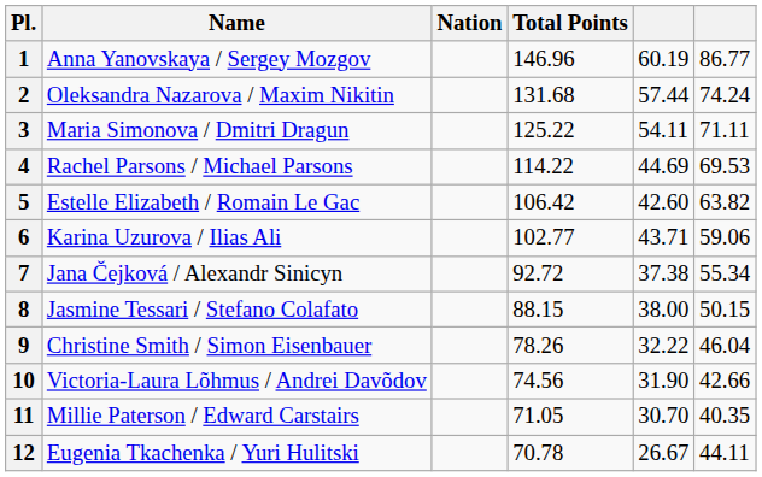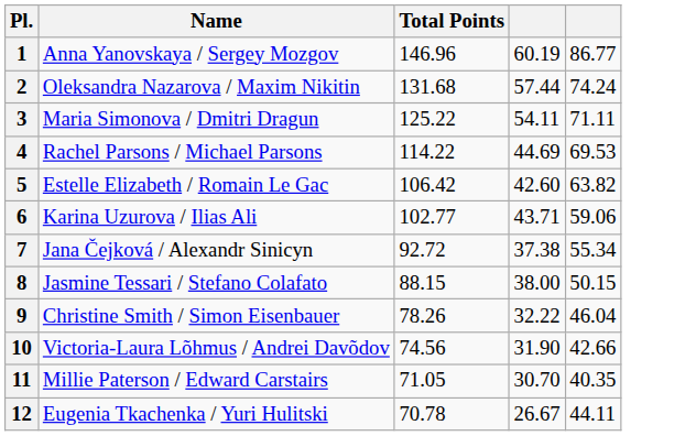- column: Nation
